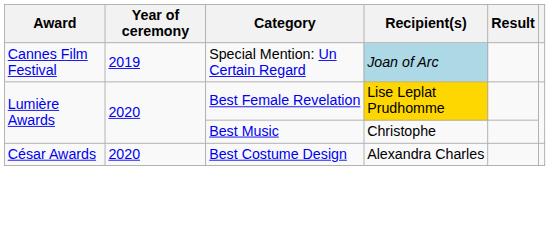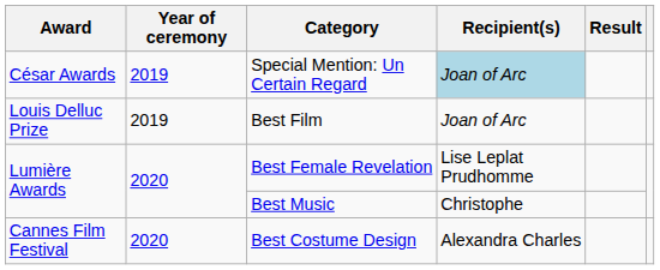Special Mention: Un Certain Regard | Award: Cannes Film Festival -> César Awards
+ row: Louis Delluc Prize | 2019 | Best Film | Joan of Arc
Best Female Revelation | Recipient(s): gold background -> no background
Best Costume Design | Award: César Awards -> Cannes Film Festival
